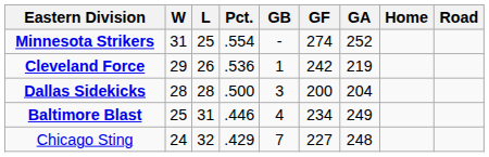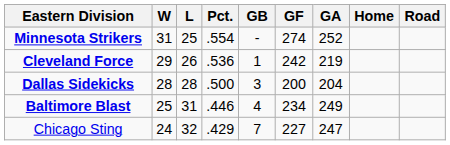Chicago Sting | GA: 248 -> 247
